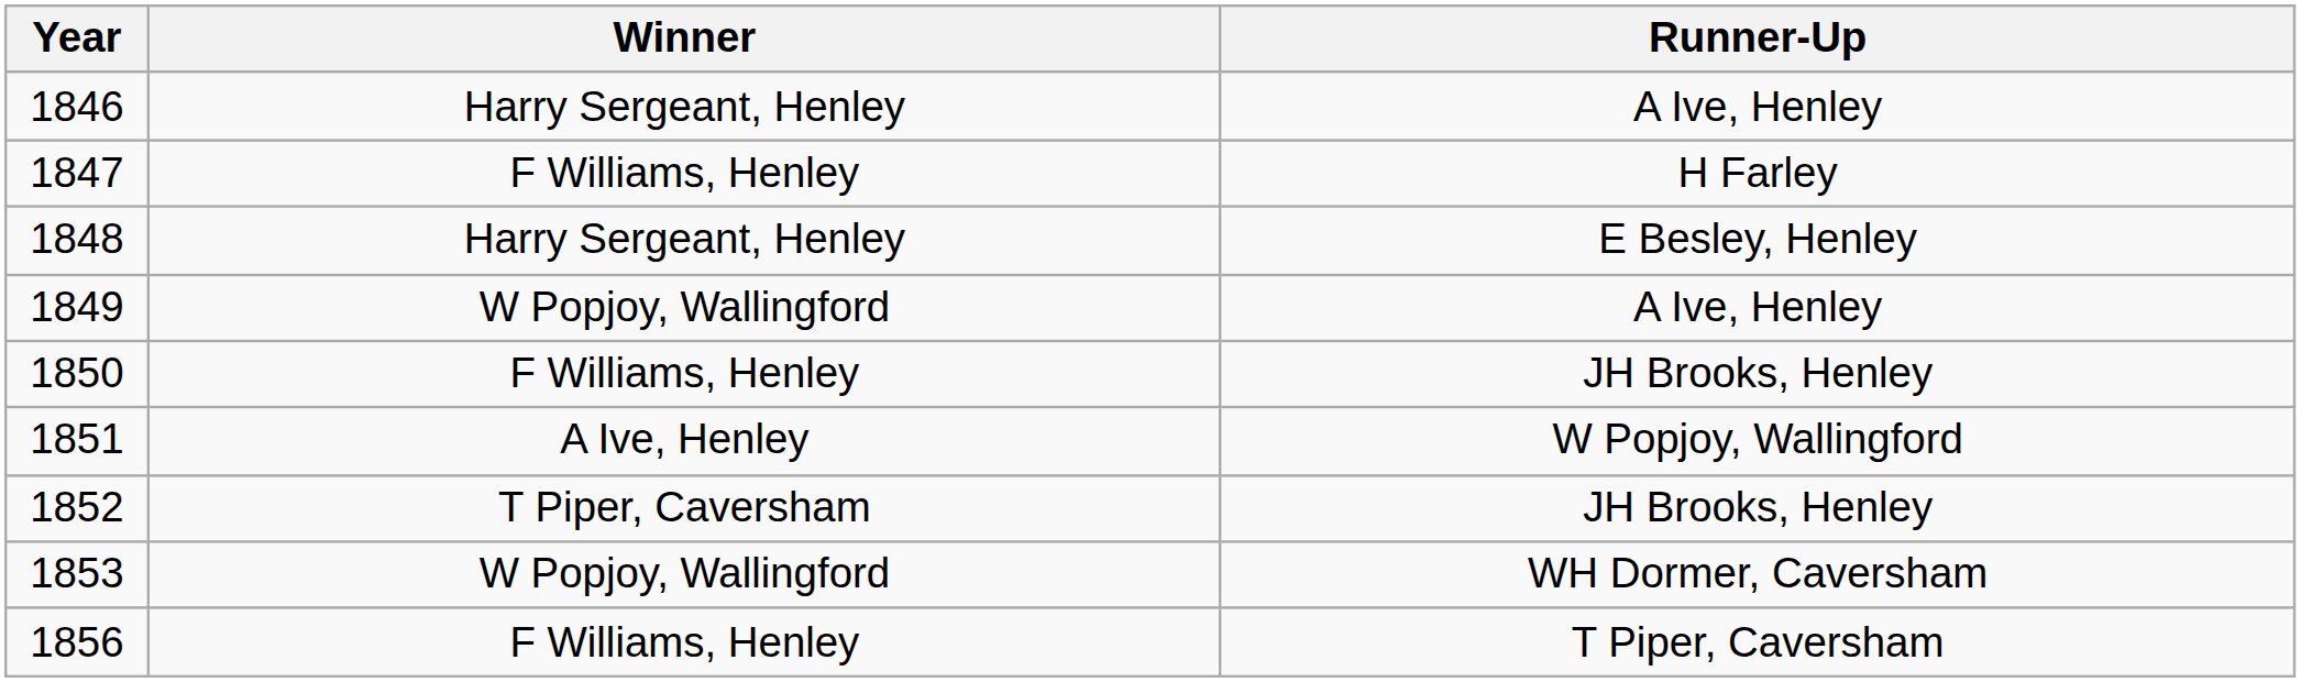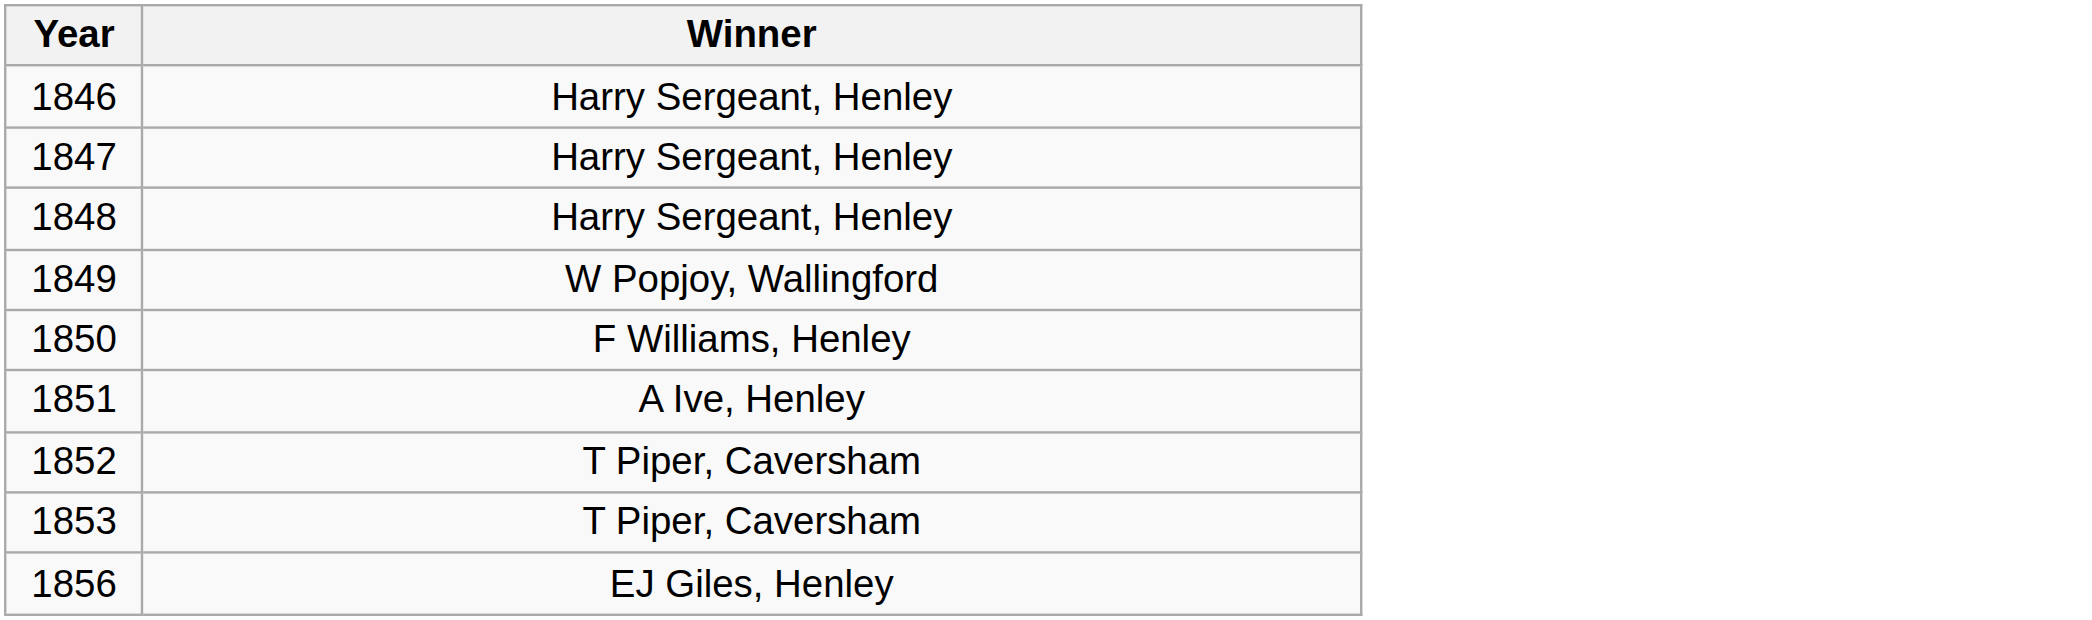- column: Runner-Up | A Ive, Henley | H Farley | E Besley, Henley | A Ive, Henley | JH Brooks, Henley | W Popjoy, Wallingford | JH Brooks, Henley | WH Dormer, Caversham | T Piper, Caversham
1847 | Winner: F Williams, Henley -> Harry Sergeant, Henley
1853 | Winner: W Popjoy, Wallingford -> T Piper, Caversham
1856 | Winner: F Williams, Henley -> EJ Giles, Henley
